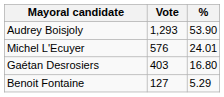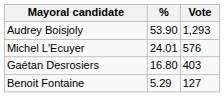columns swapped: Vote <-> %
